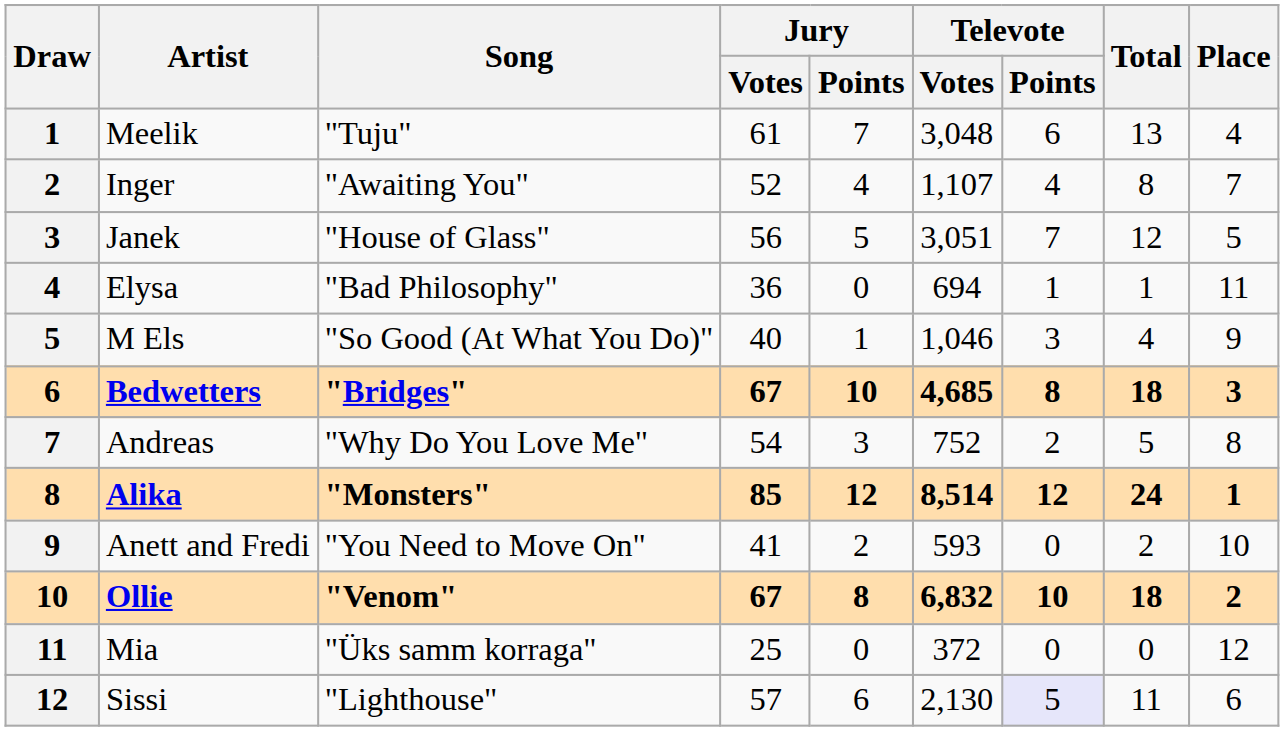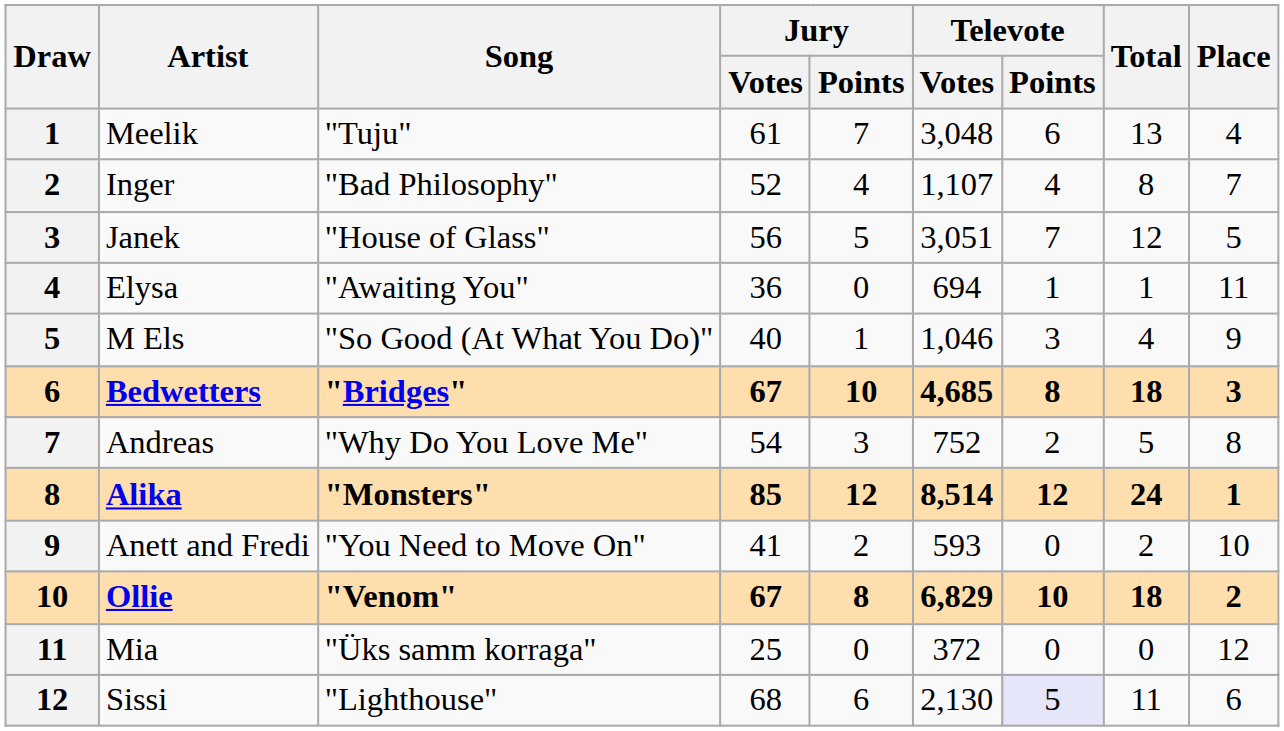Inger | Song: "Awaiting You" -> "Bad Philosophy"
Elysa | Song: "Bad Philosophy" -> "Awaiting You"
Ollie | Televote / Votes: 6,832 -> 6,829
Sissi | Jury / Votes: 57 -> 68
